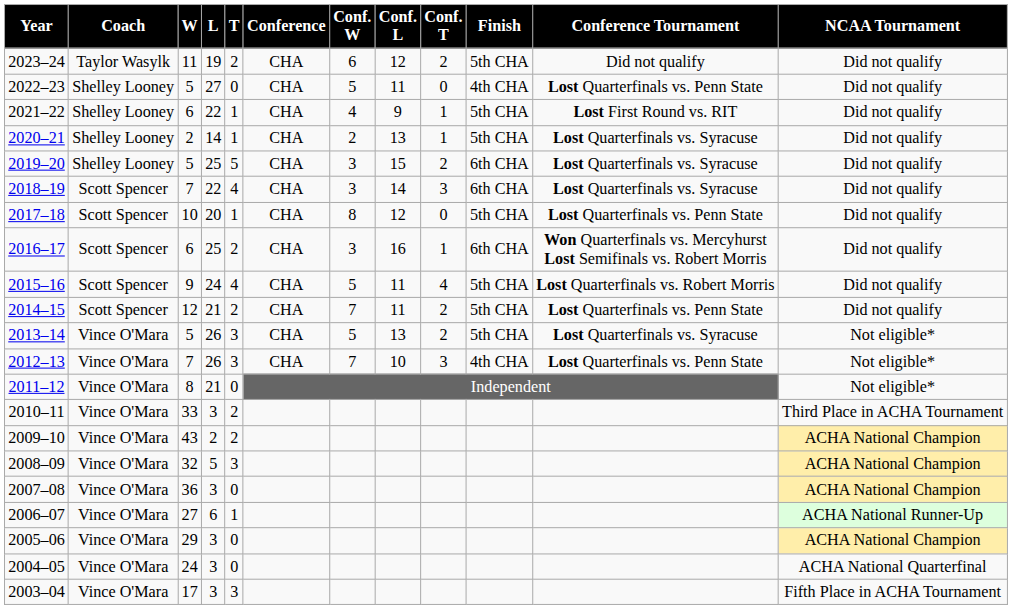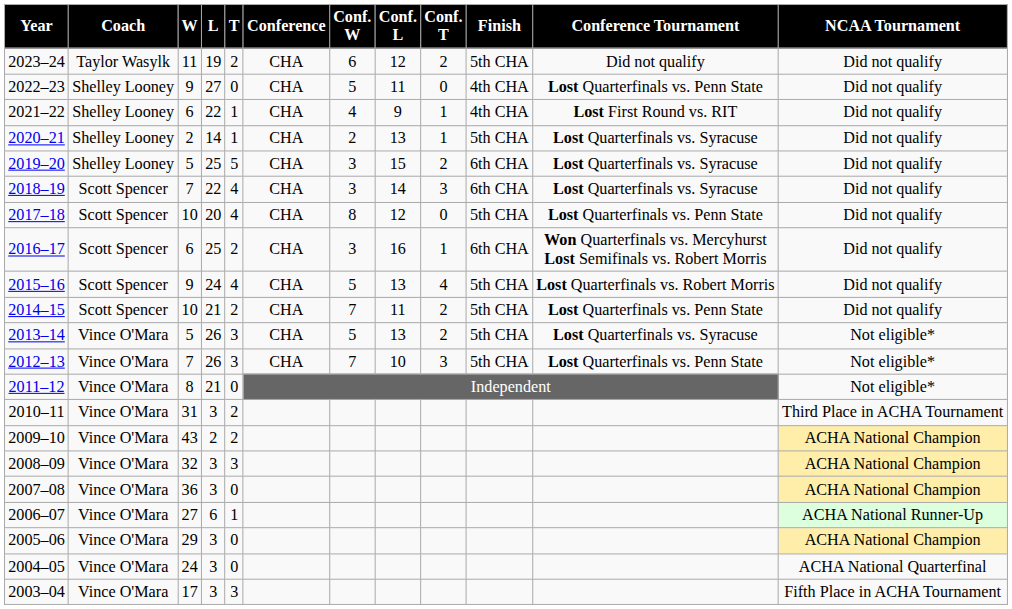2022–23 | W: 5 -> 9
2021–22 | Finish: 5th CHA -> 4th CHA
2017–18 | T: 1 -> 4
2015–16 | Conf. L: 11 -> 13
2014–15 | W: 12 -> 10
2012–13 | Finish: 4th CHA -> 5th CHA
2010–11 | W: 33 -> 31
2008–09 | L: 5 -> 3
